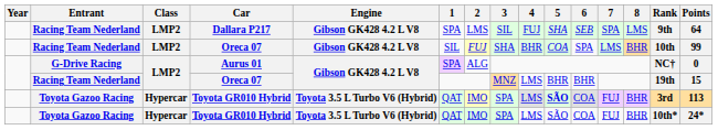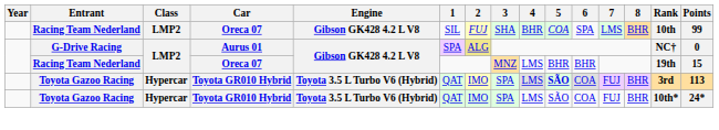- row: Racing Team Nederland | LMP2 | Dallara P217 | Gibson GK428 4.2 L V8 | SPA | LMS | SIL | FUJ | SHA | SEB | SPA | LMS | 9th | 64
Aurus 01 | 2: no background -> khaki background
